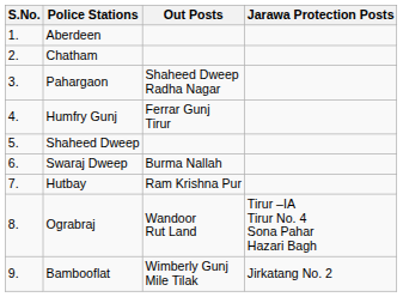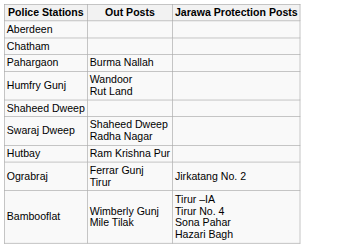- column: S.No. | 1. | 2. | 3. | 4. | 5. | 6. | 7. | 8. | 9.
Pahargaon | Out Posts: Shaheed Dweep Radha Nagar -> Burma Nallah
Humfry Gunj | Out Posts: Ferrar Gunj Tirur -> Wandoor Rut Land
Swaraj Dweep | Out Posts: Burma Nallah -> Shaheed Dweep Radha Nagar
Ograbraj | Out Posts: Wandoor Rut Land -> Ferrar Gunj Tirur
Ograbraj | Jarawa Protection Posts: Tirur –IA Tirur No. 4 Sona Pahar Hazari Bagh -> Jirkatang No. 2
Bambooflat | Jarawa Protection Posts: Jirkatang No. 2 -> Tirur –IA Tirur No. 4 Sona Pahar Hazari Bagh
